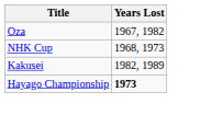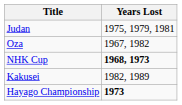+ row: Judan | 1975, 1979, 1981
NHK Cup | Years Lost: normal -> bold
